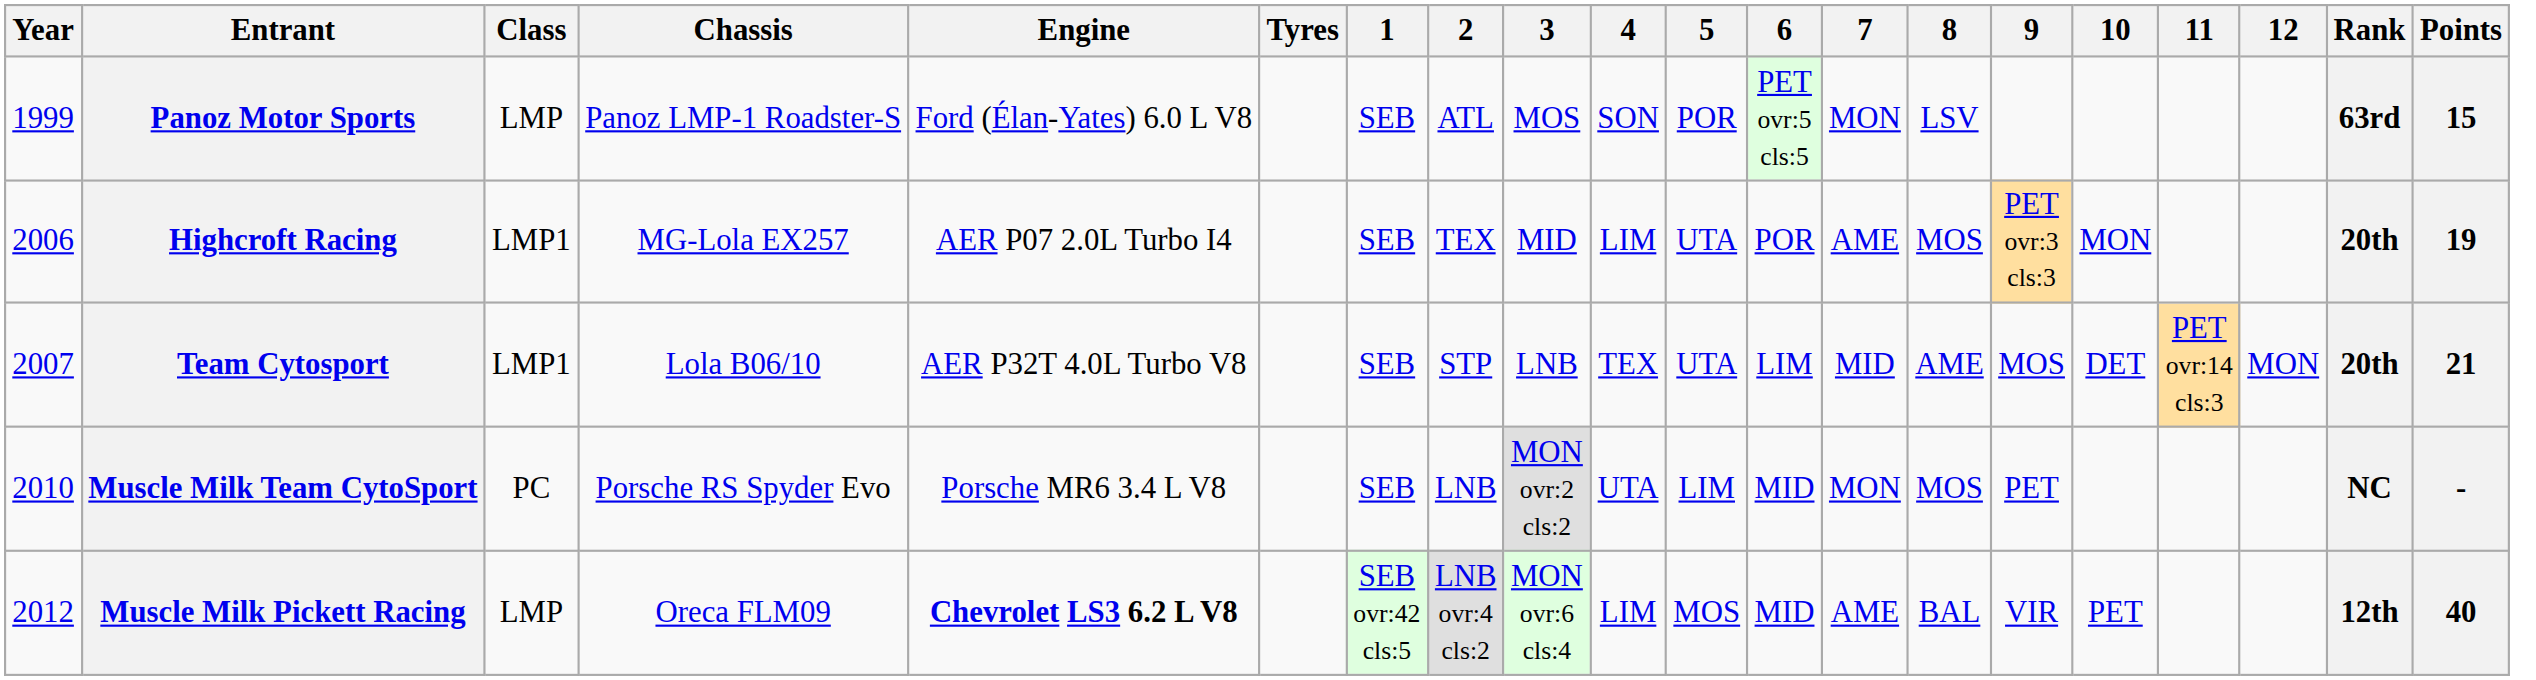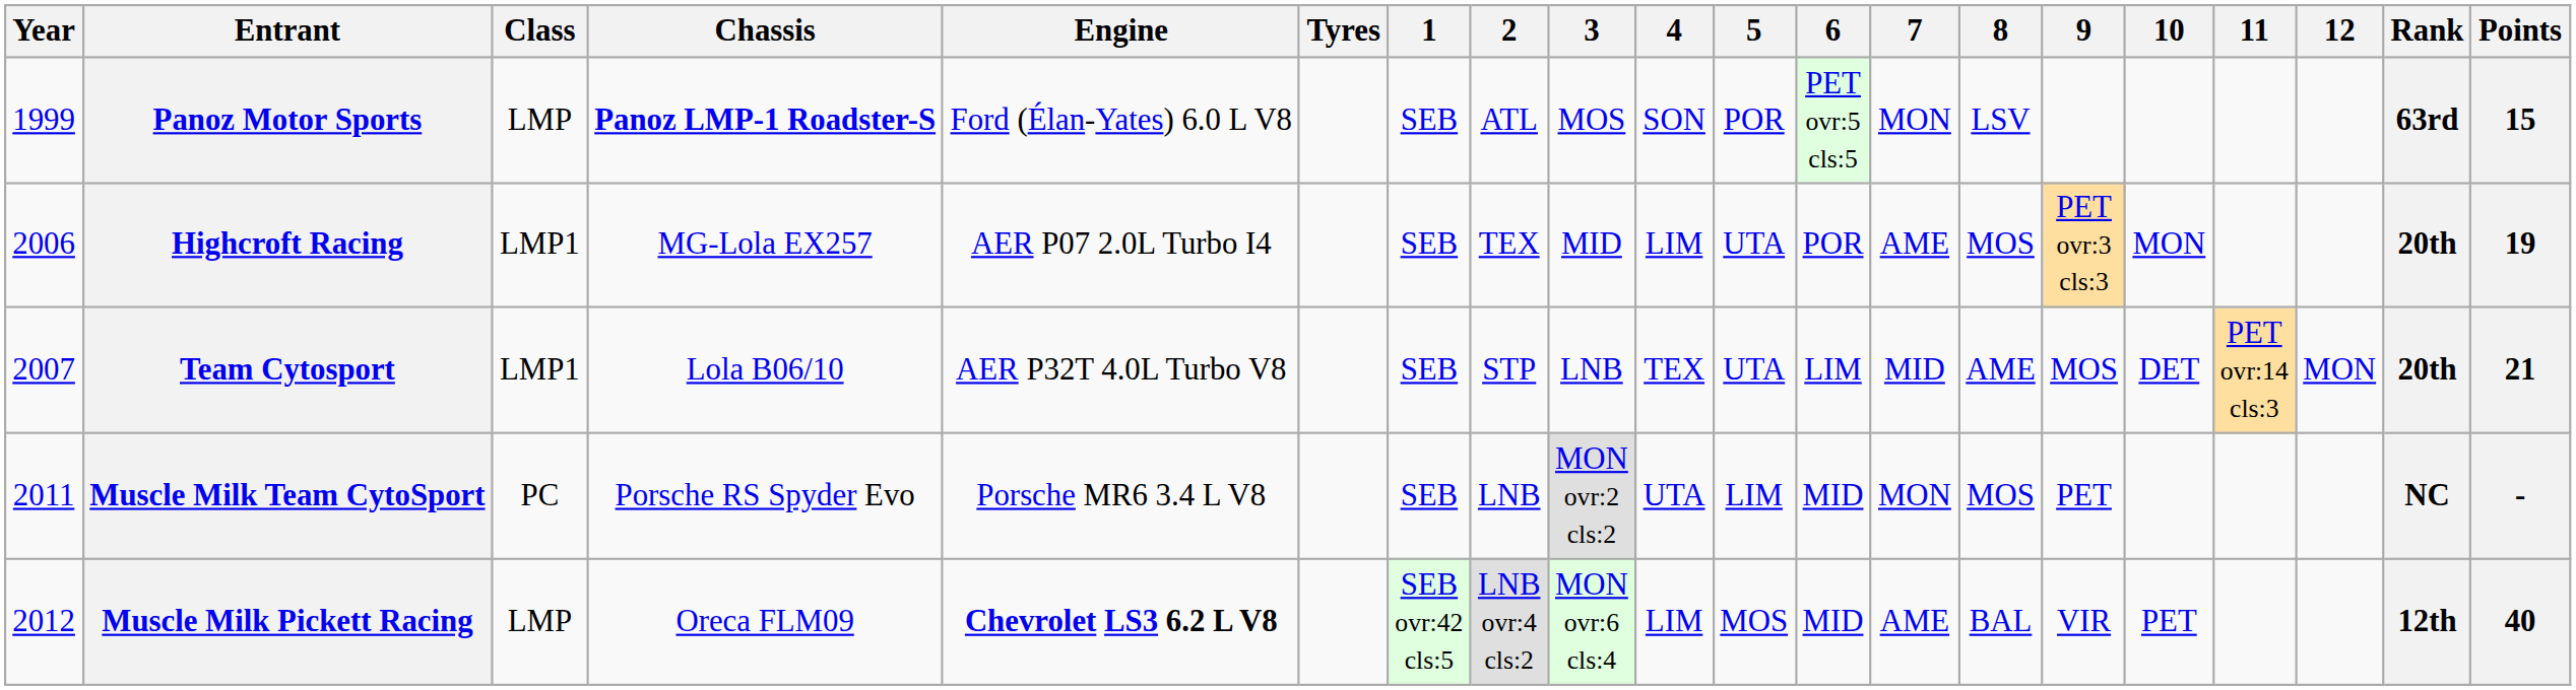Panoz Motor Sports | Chassis: normal -> bold
Muscle Milk Team CytoSport | Year: 2010 -> 2011
